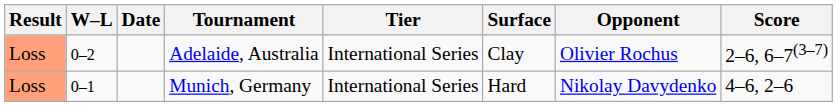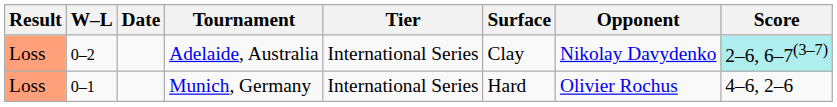Adelaide, Australia | Opponent: Olivier Rochus -> Nikolay Davydenko
Adelaide, Australia | Score: no background -> paleturquoise background
Munich, Germany | Opponent: Nikolay Davydenko -> Olivier Rochus
